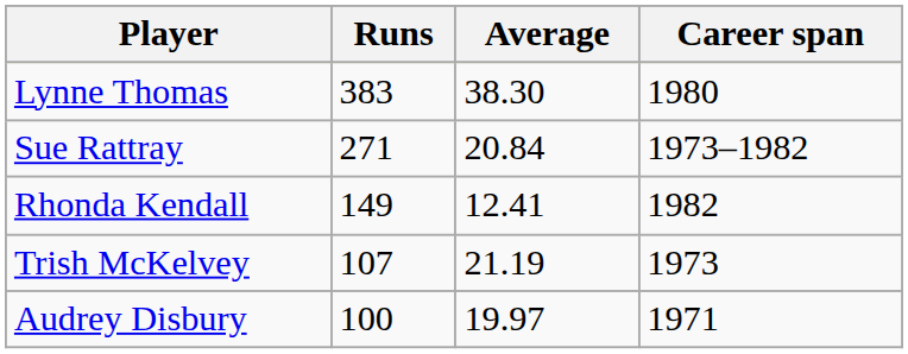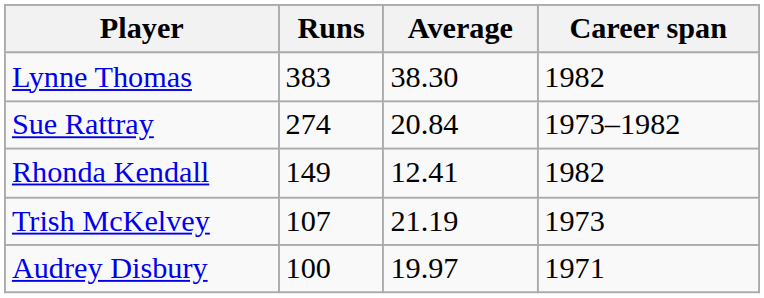Lynne Thomas | Career span: 1980 -> 1982
Sue Rattray | Runs: 271 -> 274
